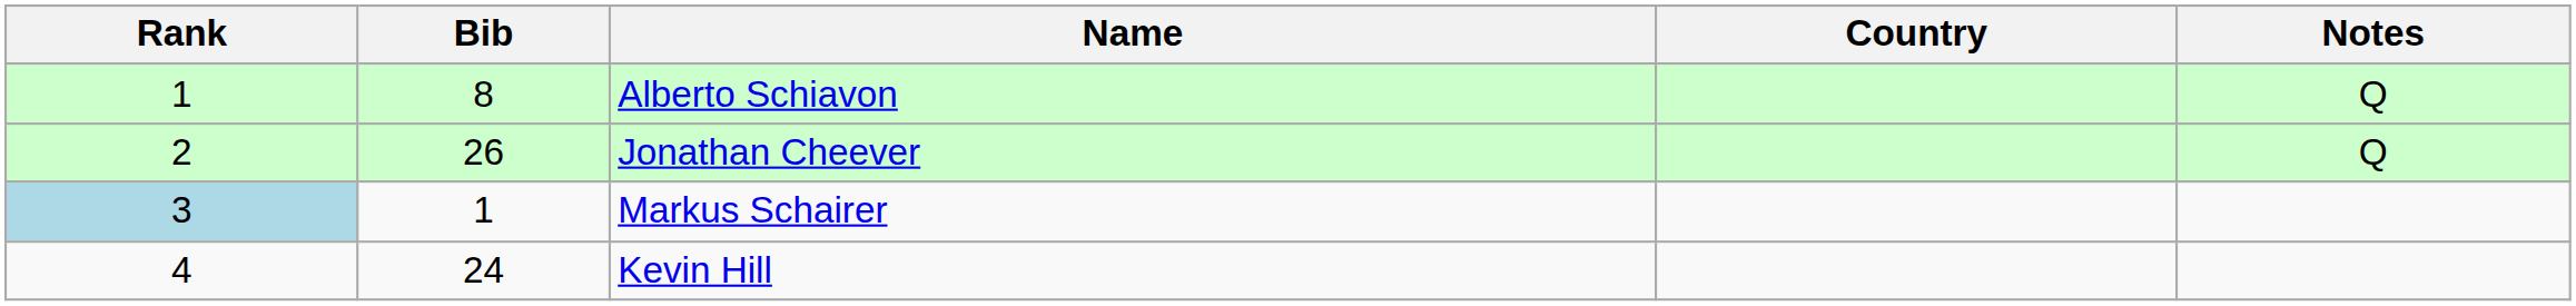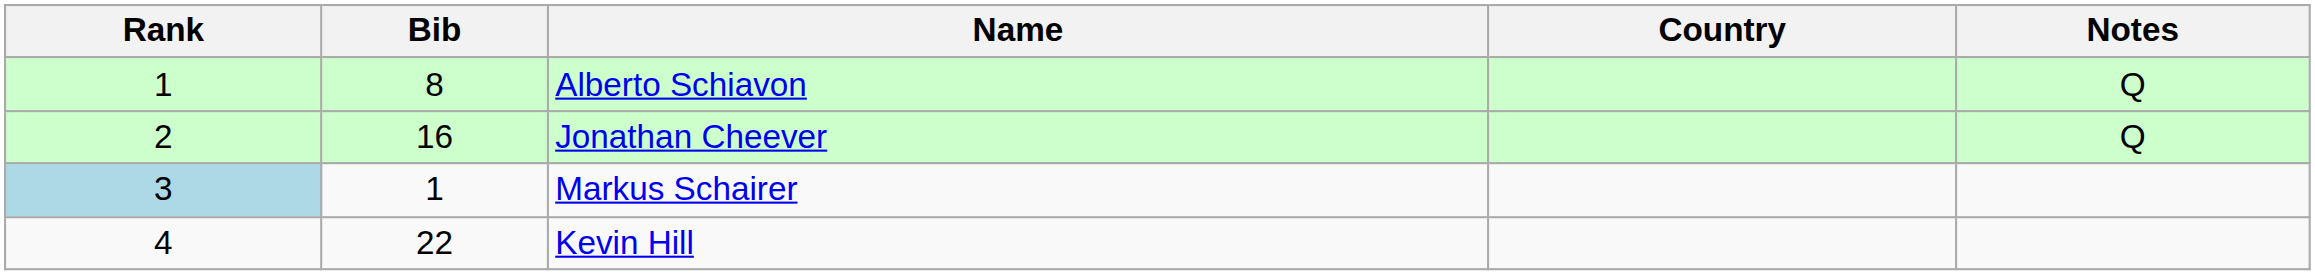Jonathan Cheever | Bib: 26 -> 16
Kevin Hill | Bib: 24 -> 22
